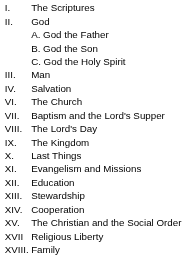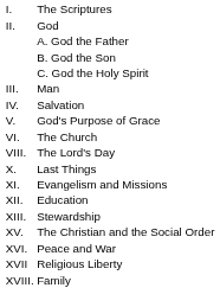+ row: V. | God's Purpose of Grace
- row: VII. | Baptism and the Lord's Supper
- row: IX. | The Kingdom
- row: XIV. | Cooperation
+ row: XVI. | Peace and War
